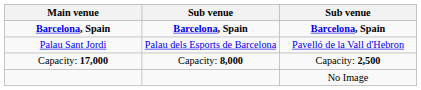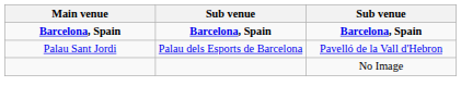- row: Capacity: 17,000 | Capacity: 8,000 | Capacity: 2,500
